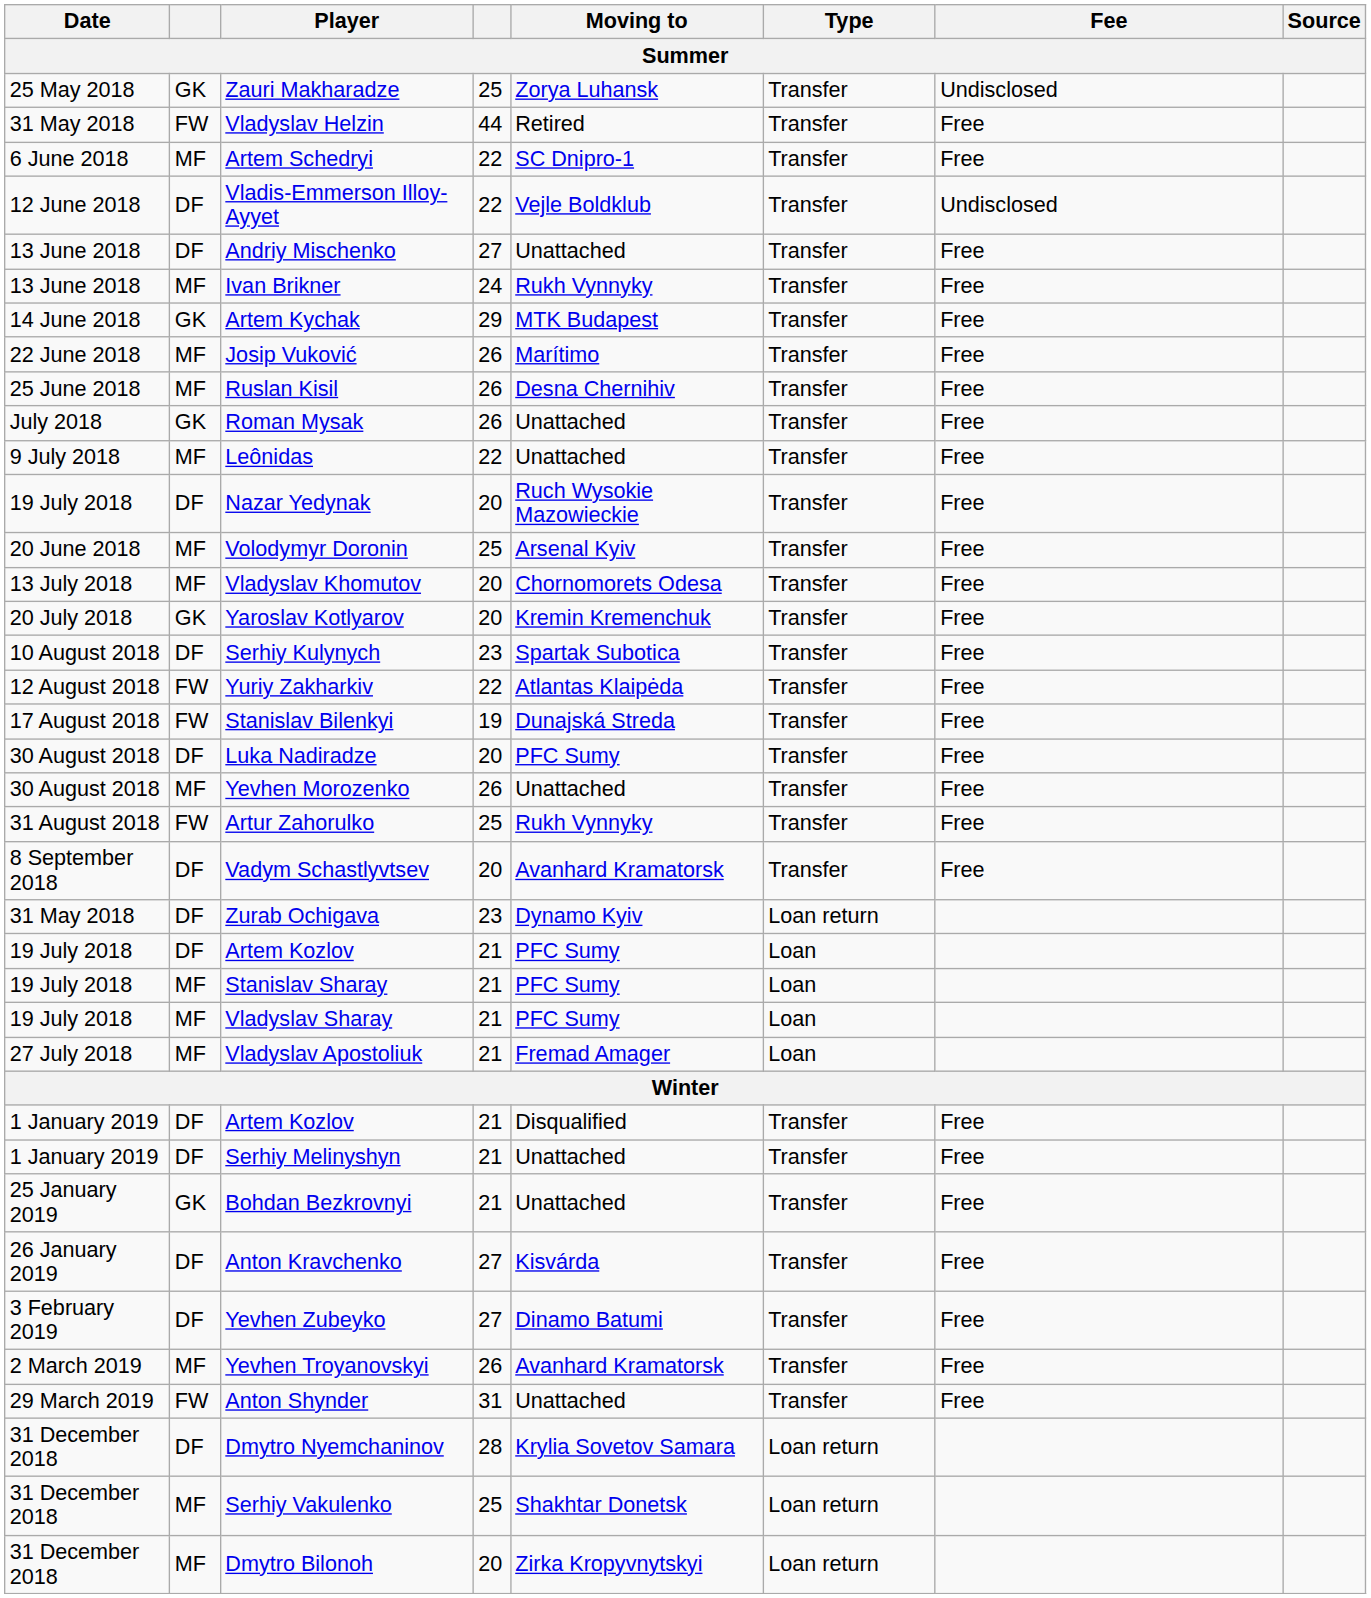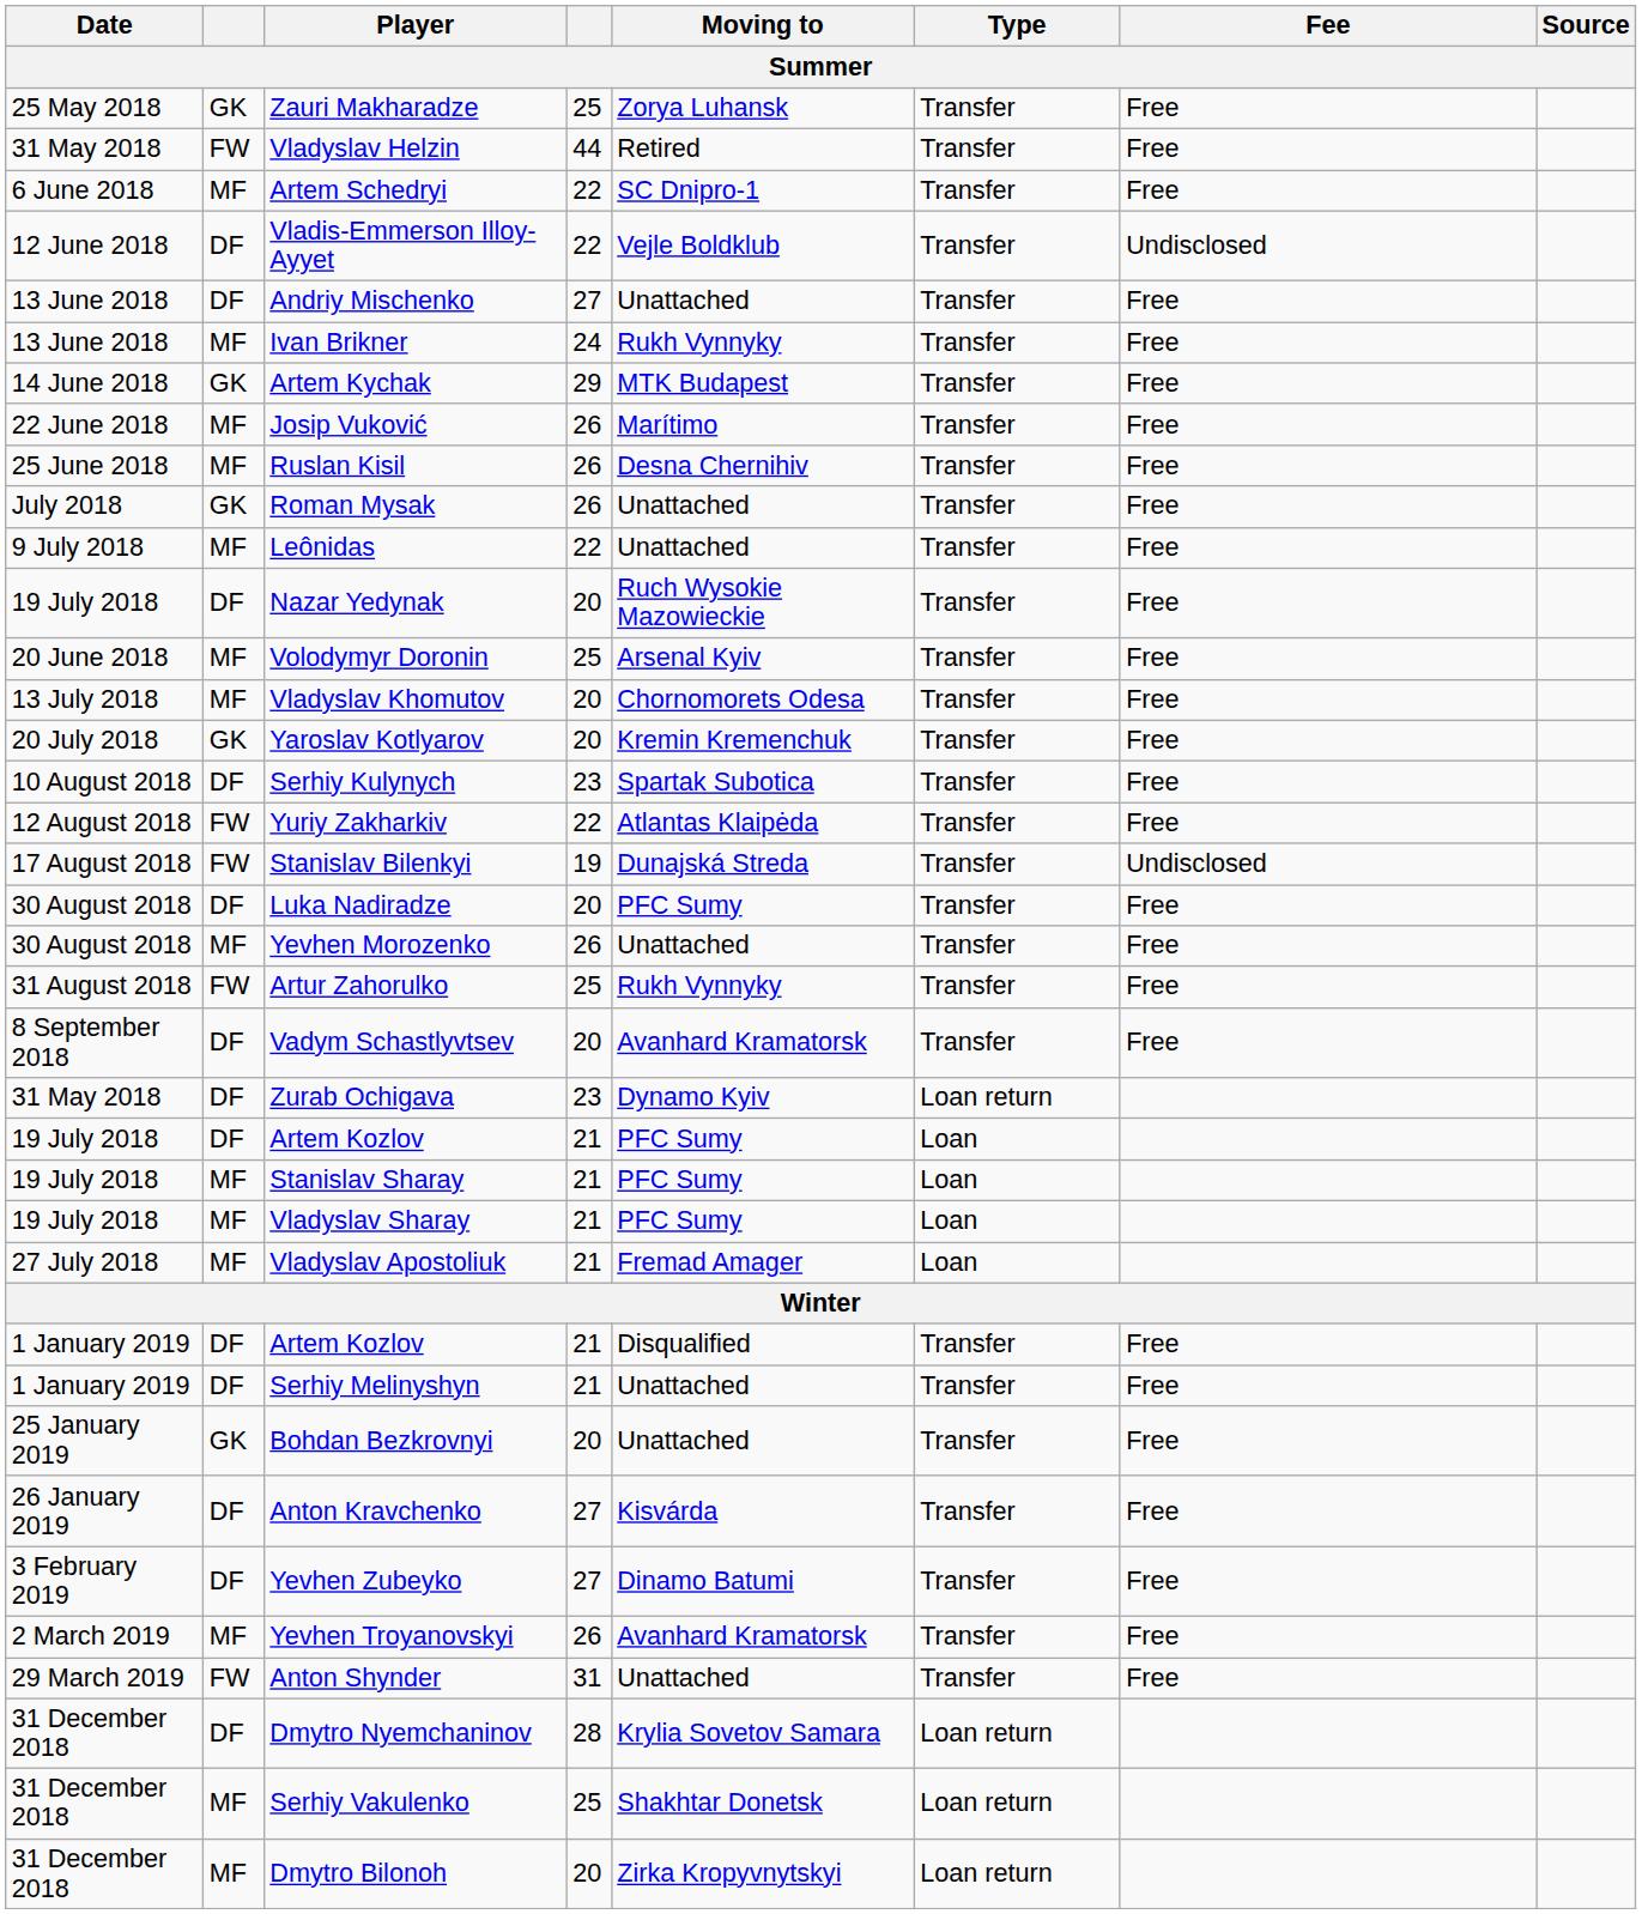Zauri Makharadze | Fee: Undisclosed -> Free
Stanislav Bilenkyi | Fee: Free -> Undisclosed
Bohdan Bezkrovnyi | column 4: 21 -> 20
